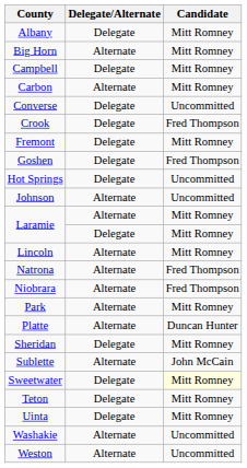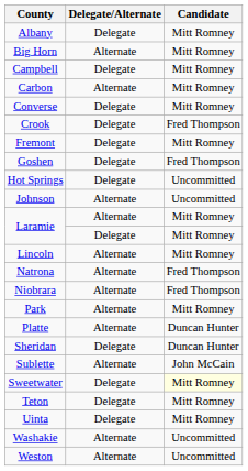Converse | Candidate: Uncommitted -> Mitt Romney
Sheridan | Candidate: Mitt Romney -> Duncan Hunter
